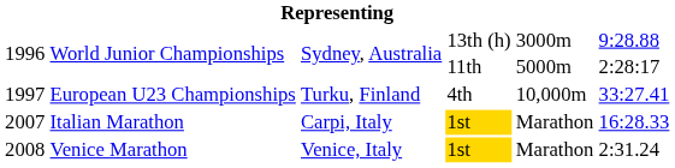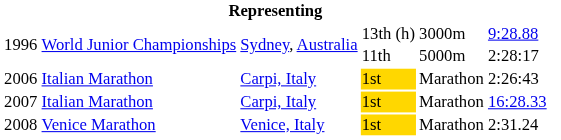- row: 1997 | European U23 Championships | Turku, Finland | 4th | 10,000m | 33:27.41
+ row: 2006 | Italian Marathon | Carpi, Italy | 1st | Marathon | 2:26:43
